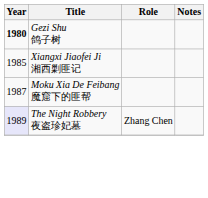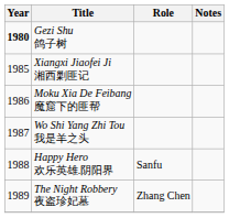Moku Xia De Feibang 魔窟下的匪帮 | Year: 1987 -> 1986
+ row: 1987 | Wo Shi Yang Zhi Tou 我是羊之头
+ row: 1988 | Happy Hero 欢乐英雄.阴阳界 | Sanfu
The Night Robbery 夜盗珍妃墓 | Year: lavender background -> no background
